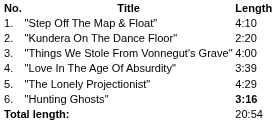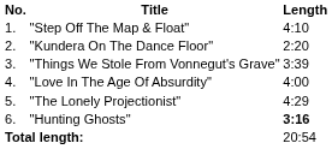"Things We Stole From Vonnegut's Grave" | Length: 4:00 -> 3:39
"Love In The Age Of Absurdity" | Length: 3:39 -> 4:00
